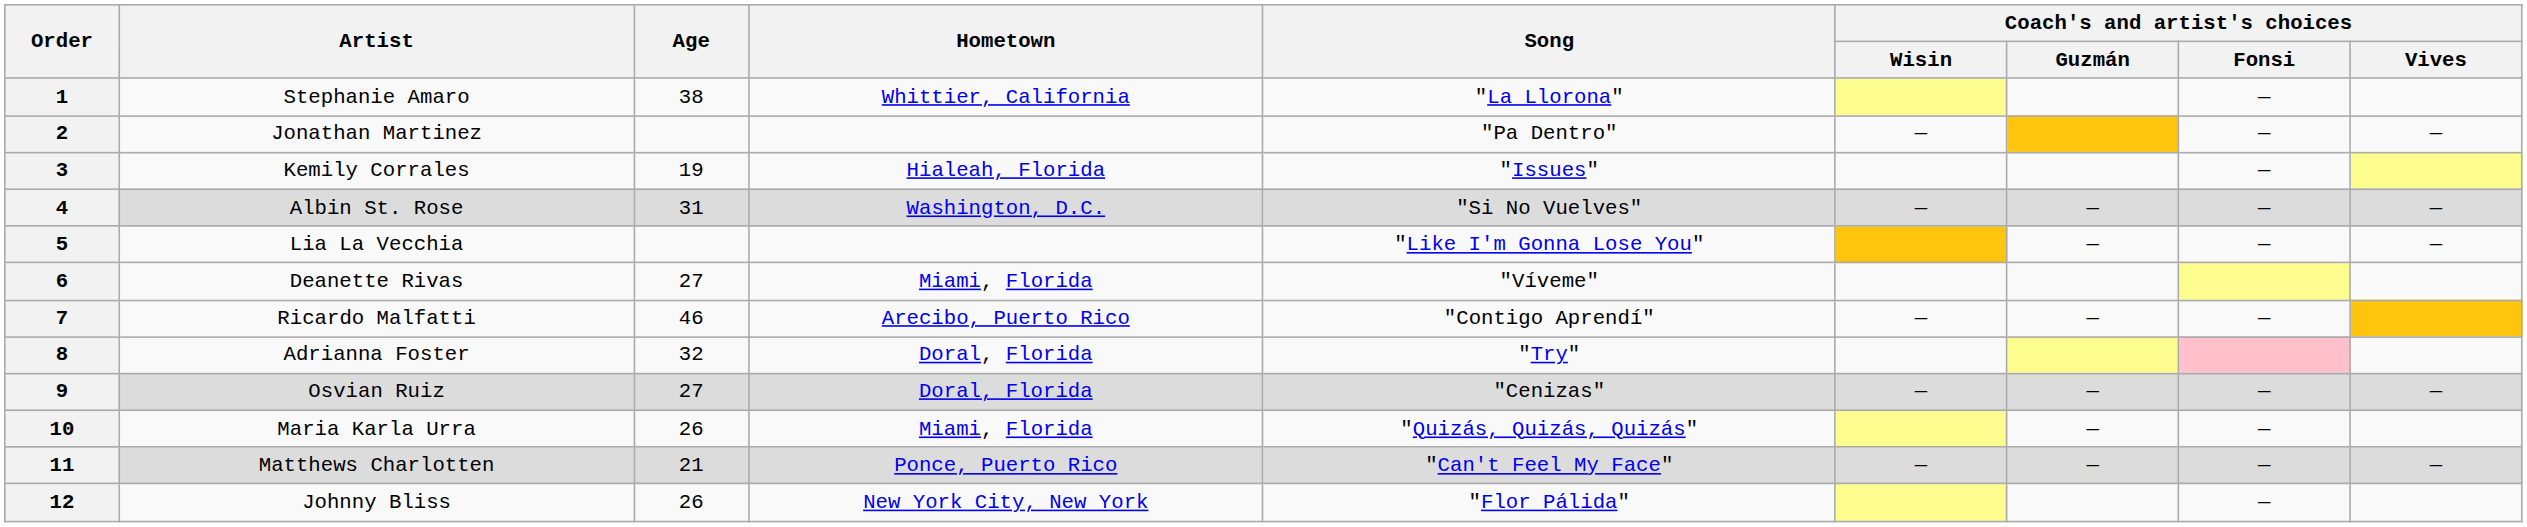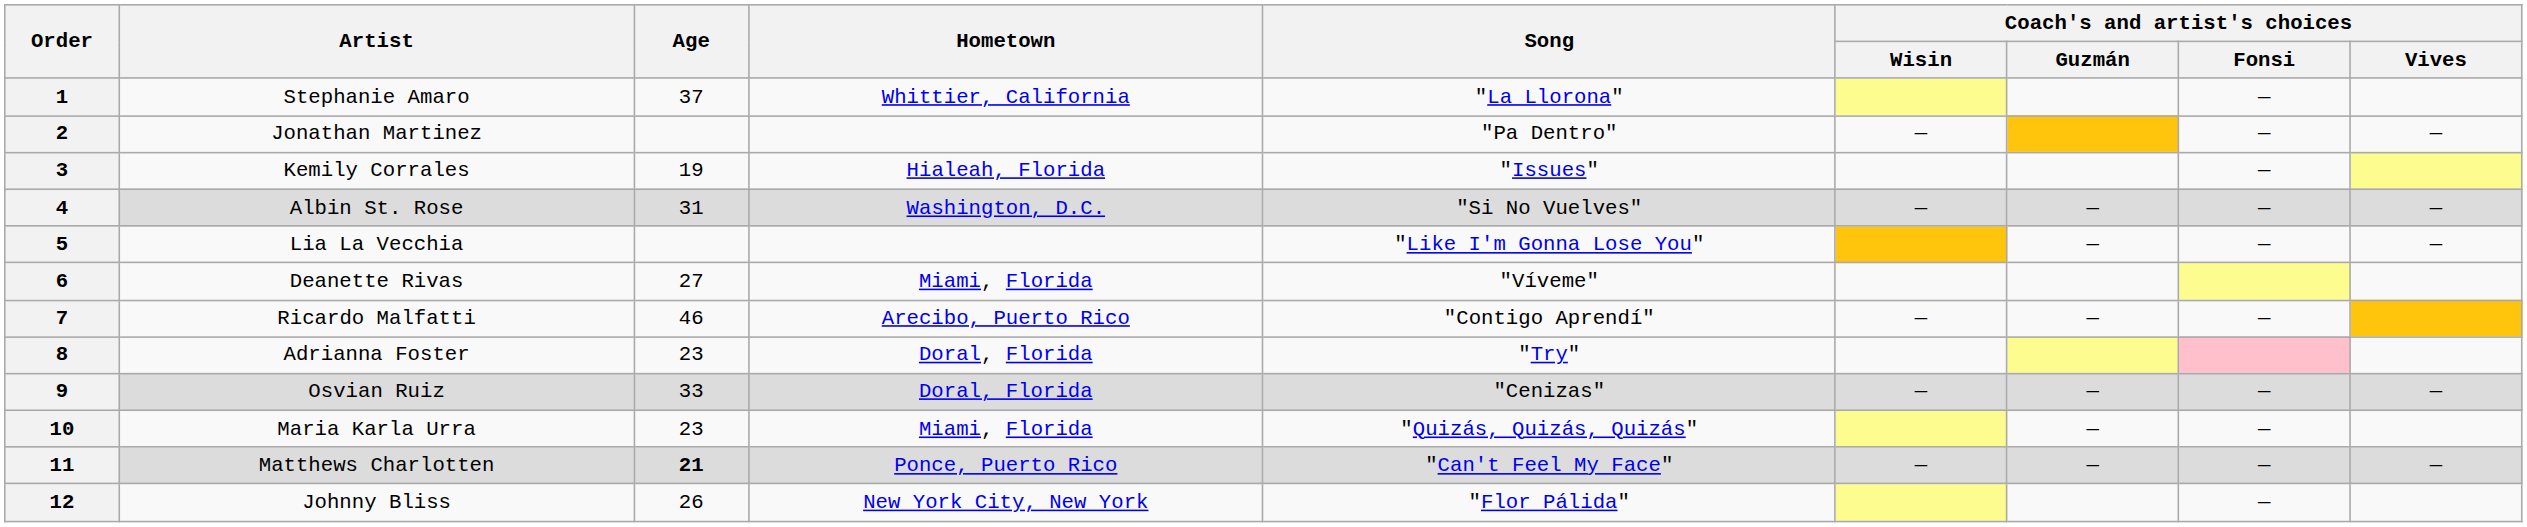1 | Age: 38 -> 37
8 | Age: 32 -> 23
9 | Age: 27 -> 33
10 | Age: 26 -> 23
11 | Age: normal -> bold
